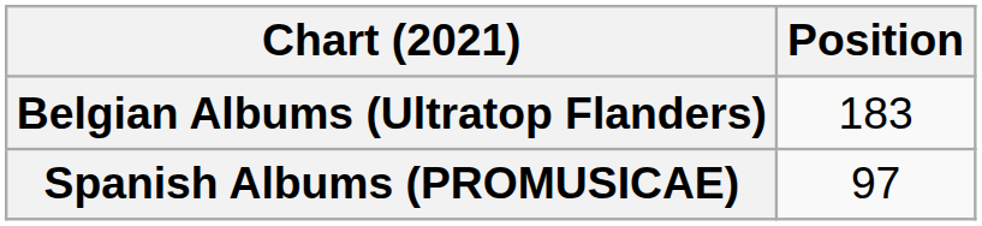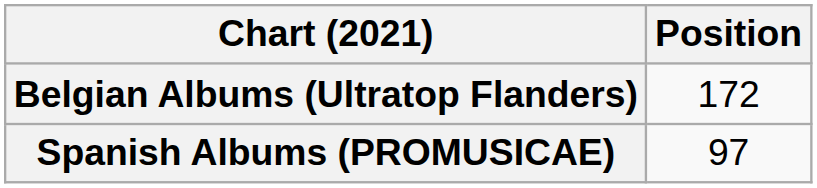Belgian Albums (Ultratop Flanders) | Position: 183 -> 172
